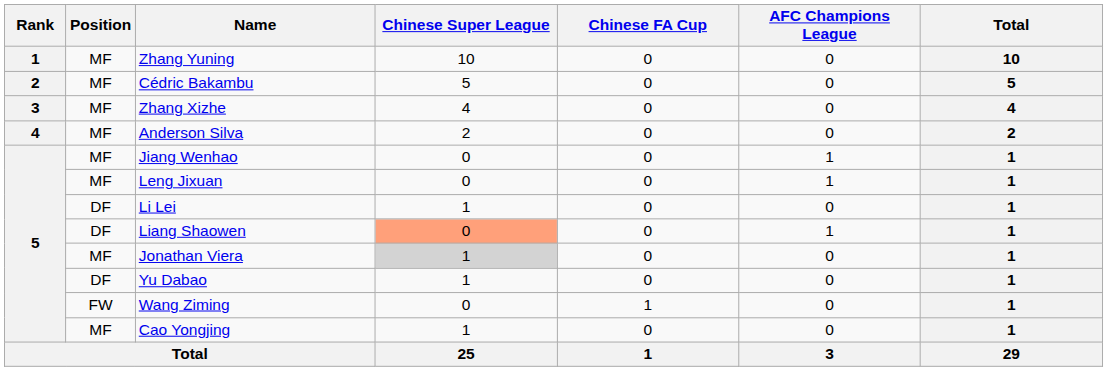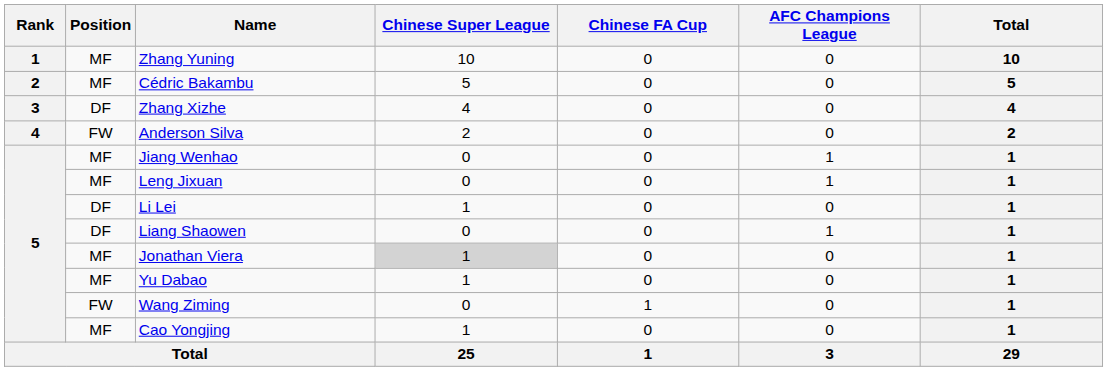Zhang Xizhe | Position: MF -> DF
Anderson Silva | Position: MF -> FW
Liang Shaowen | Chinese Super League: lightsalmon background -> no background
Yu Dabao | Position: DF -> MF
